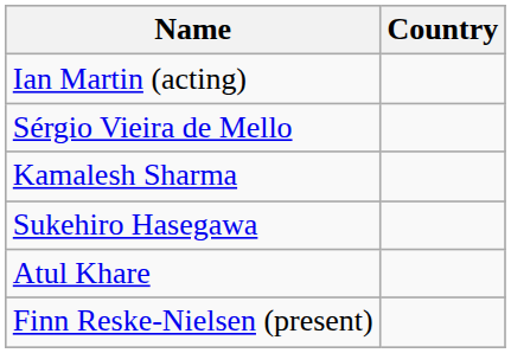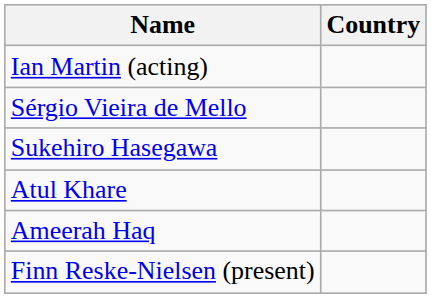- row: Kamalesh Sharma
+ row: Ameerah Haq
